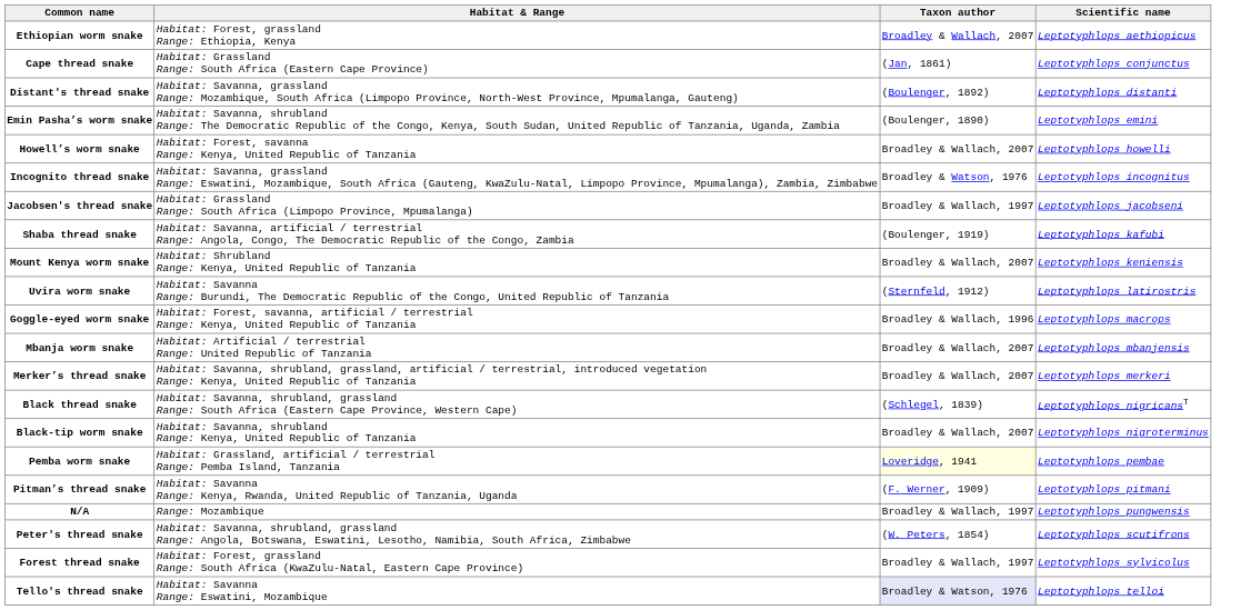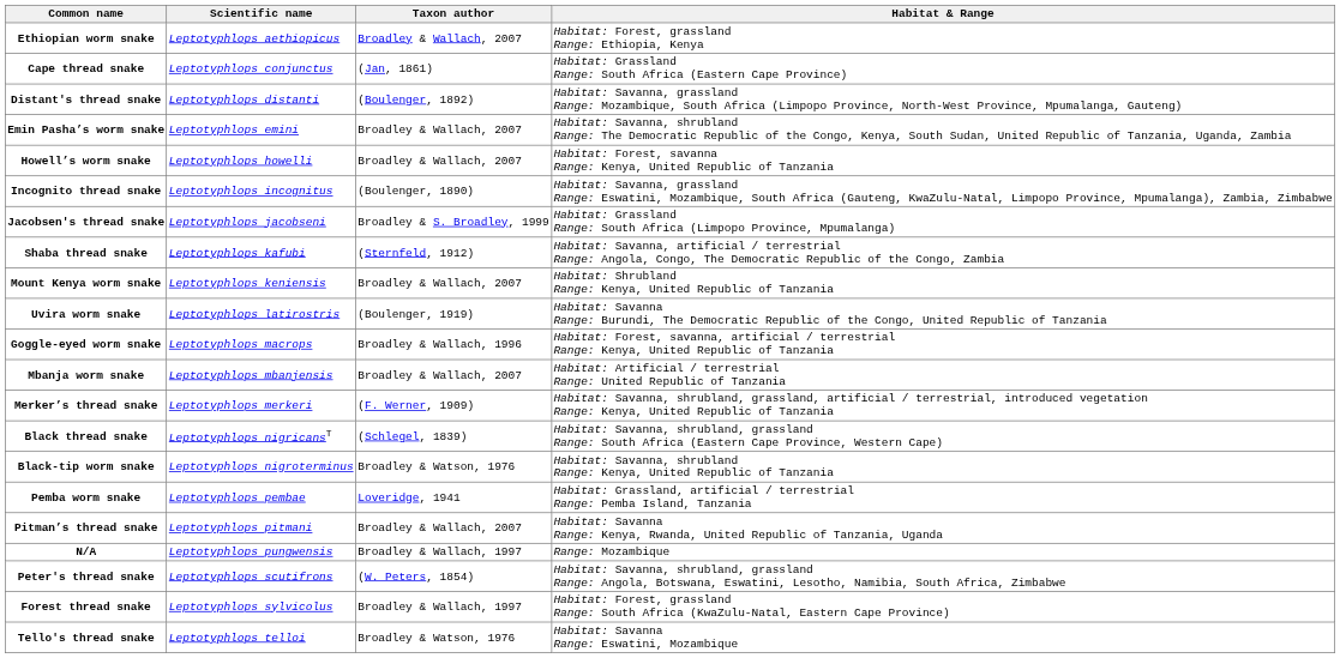columns swapped: Scientific name <-> Habitat & Range
Emin Pasha’s worm snake | Taxon author: (Boulenger, 1890) -> Broadley & Wallach, 2007
Incognito thread snake | Taxon author: Broadley & Watson, 1976 -> (Boulenger, 1890)
Jacobsen's thread snake | Taxon author: Broadley & Wallach, 1997 -> Broadley & S. Broadley, 1999
Shaba thread snake | Taxon author: (Boulenger, 1919) -> (Sternfeld, 1912)
Uvira worm snake | Taxon author: (Sternfeld, 1912) -> (Boulenger, 1919)
Merker’s thread snake | Taxon author: Broadley & Wallach, 2007 -> (F. Werner, 1909)
Black-tip worm snake | Taxon author: Broadley & Wallach, 2007 -> Broadley & Watson, 1976
Pemba worm snake | Taxon author: lightyellow background -> no background
Pitman’s thread snake | Taxon author: (F. Werner, 1909) -> Broadley & Wallach, 2007
Tello's thread snake | Taxon author: lavender background -> no background
